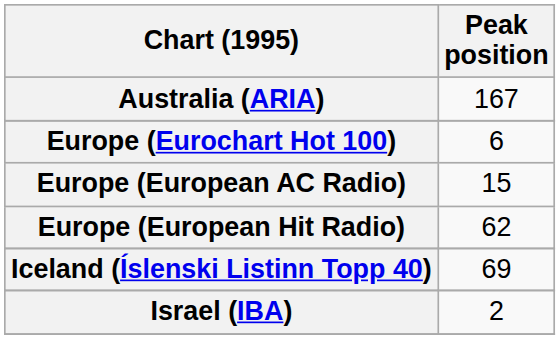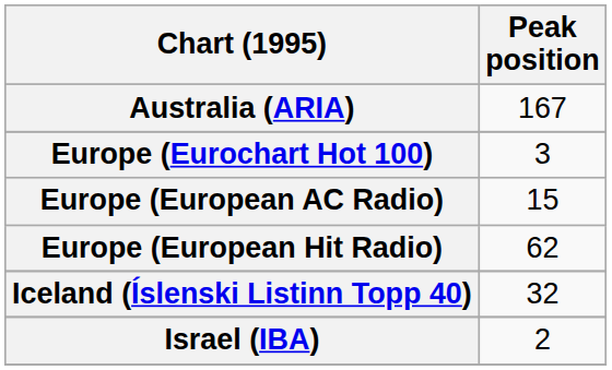Europe (Eurochart Hot 100) | Peak position: 6 -> 3
Iceland (Íslenski Listinn Topp 40) | Peak position: 69 -> 32
